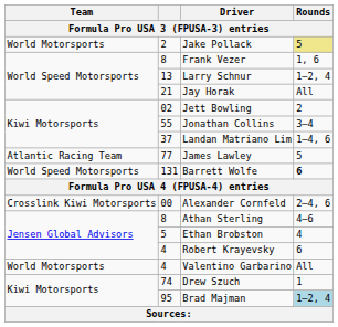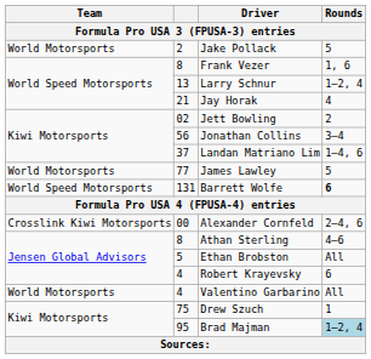Jake Pollack | Rounds: khaki background -> no background
Jay Horak | Rounds: All -> 4
Jonathan Collins | column 2: 55 -> 56
James Lawley | Team: Atlantic Racing Team -> World Motorsports
Ethan Brobston | Rounds: 4 -> All
Drew Szuch | column 2: 74 -> 75
